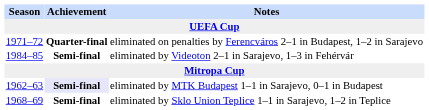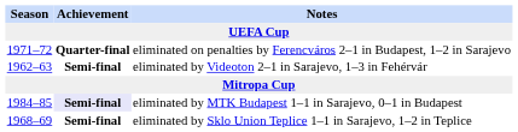eliminated by Videoton 2–1 in Sarajevo, 1–3 in Fehérvár | Season: 1984–85 -> 1962–63
eliminated by MTK Budapest 1–1 in Sarajevo, 0–1 in Budapest | Season: 1962–63 -> 1984–85
